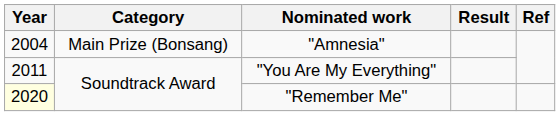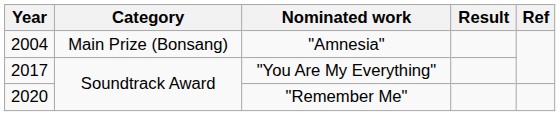"You Are My Everything" | Year: 2011 -> 2017
"Remember Me" | Year: lightyellow background -> no background
